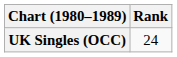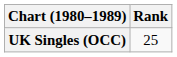UK Singles (OCC) | Rank: 24 -> 25
